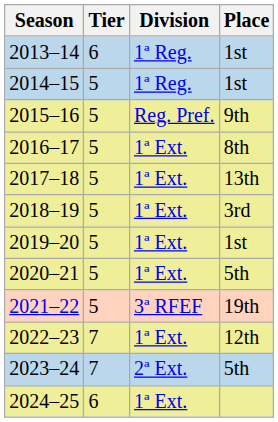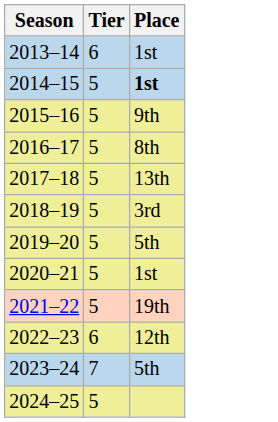- column: Division | 1ª Reg. | 1ª Reg. | Reg. Pref. | 1ª Ext. | 1ª Ext. | 1ª Ext. | 1ª Ext. | 1ª Ext. | 3ª RFEF | 1ª Ext. | 2ª Ext. | 1ª Ext.
2014–15 | Place: normal -> bold
2019–20 | Place: 1st -> 5th
2020–21 | Place: 5th -> 1st
2022–23 | Tier: 7 -> 6
2024–25 | Tier: 6 -> 5
